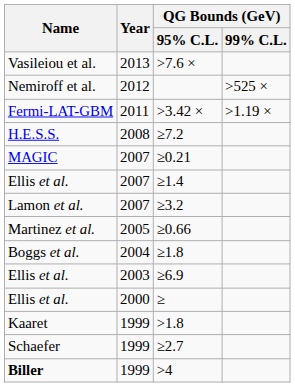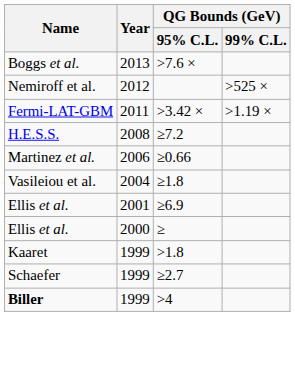>7.6 × | Name: Vasileiou et al. -> Boggs et al.
- row: MAGIC | 2007 | ≥0.21
- row: Ellis et al. | 2007 | ≥1.4
- row: Lamon et al. | 2007 | ≥3.2
≥0.66 | Year: 2005 -> 2006
≥1.8 | Name: Boggs et al. -> Vasileiou et al.
≥6.9 | Year: 2003 -> 2001
